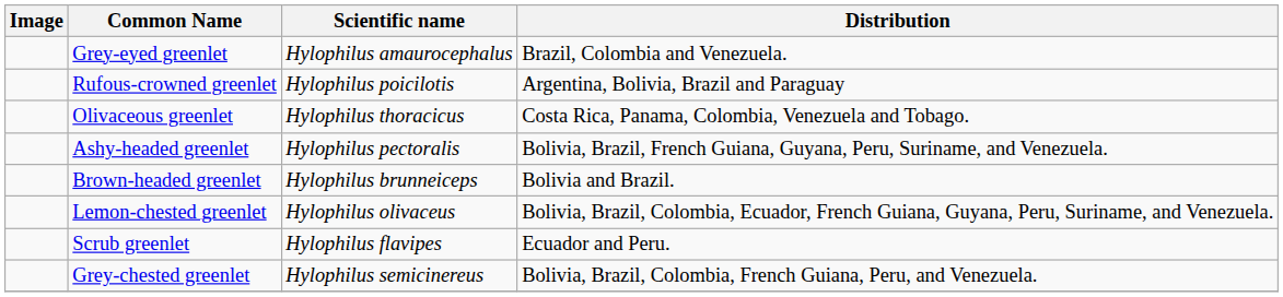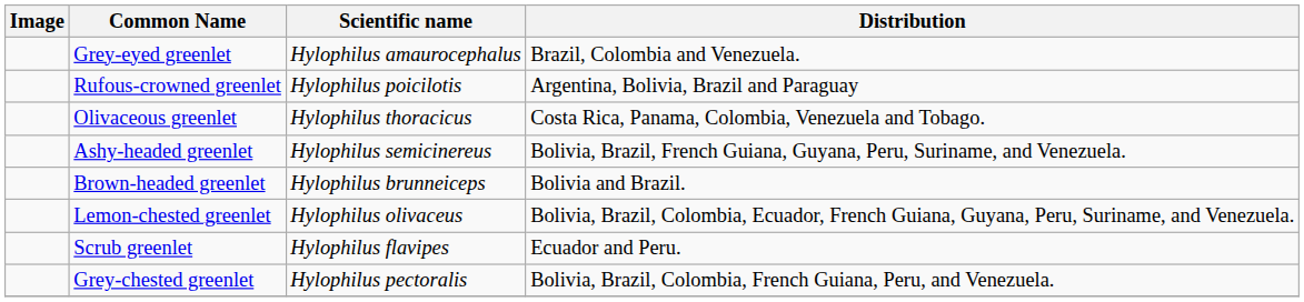Ashy-headed greenlet | Scientific name: Hylophilus pectoralis -> Hylophilus semicinereus
Grey-chested greenlet | Scientific name: Hylophilus semicinereus -> Hylophilus pectoralis
